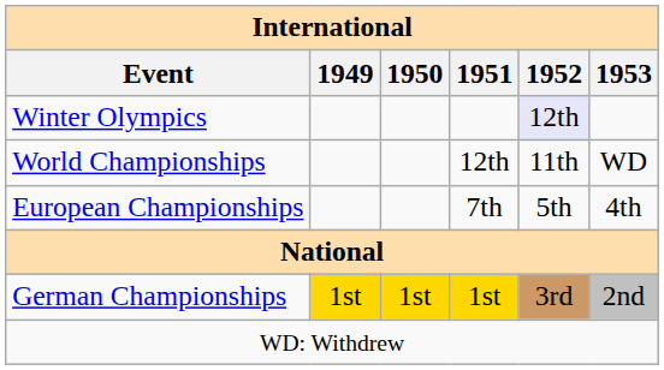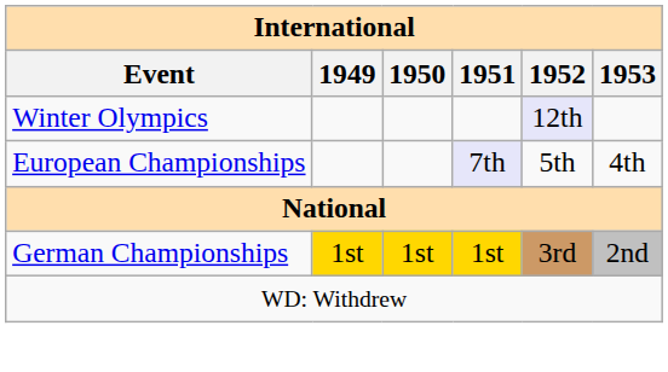- row: World Championships | 12th | 11th | WD
European Championships | 1951: no background -> lavender background
